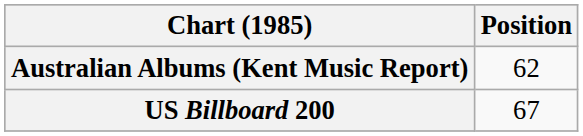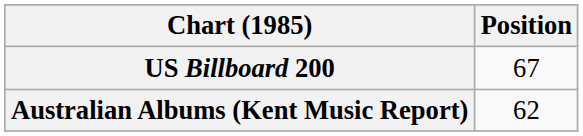rows swapped: Australian Albums (Kent Music Report) <-> US Billboard 200
